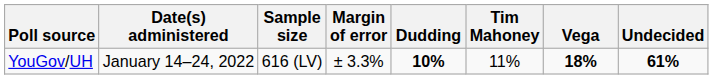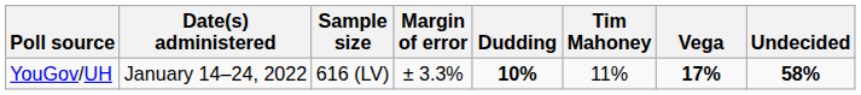YouGov/UH | Vega: 18% -> 17%
YouGov/UH | Undecided: 61% -> 58%
